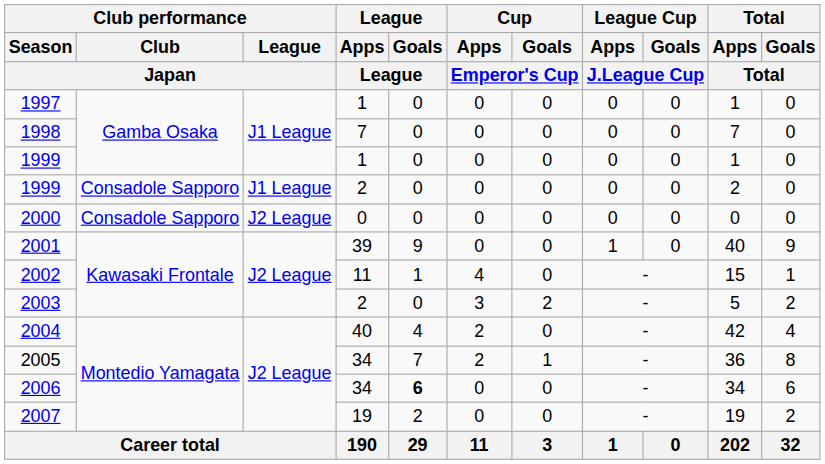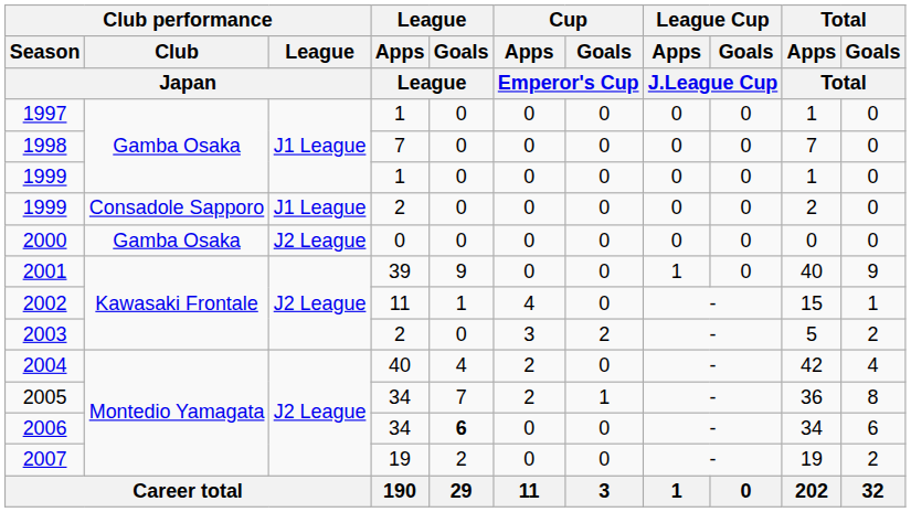2000 | Club performance / Club / Japan: Consadole Sapporo -> Gamba Osaka
